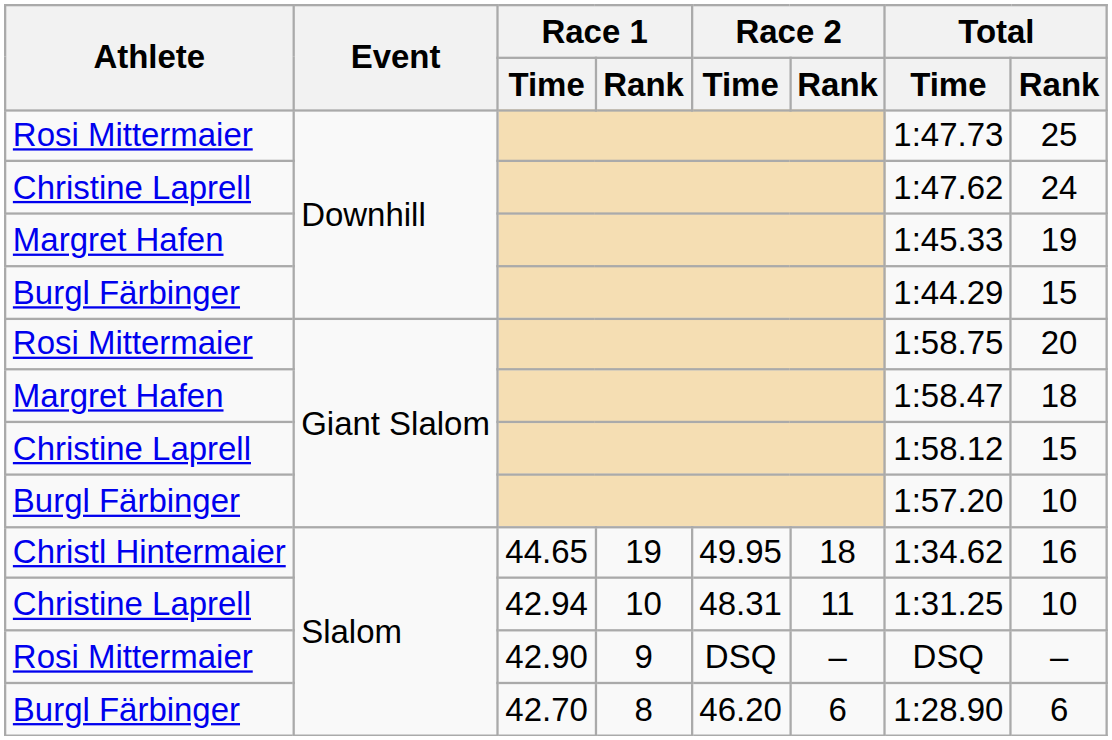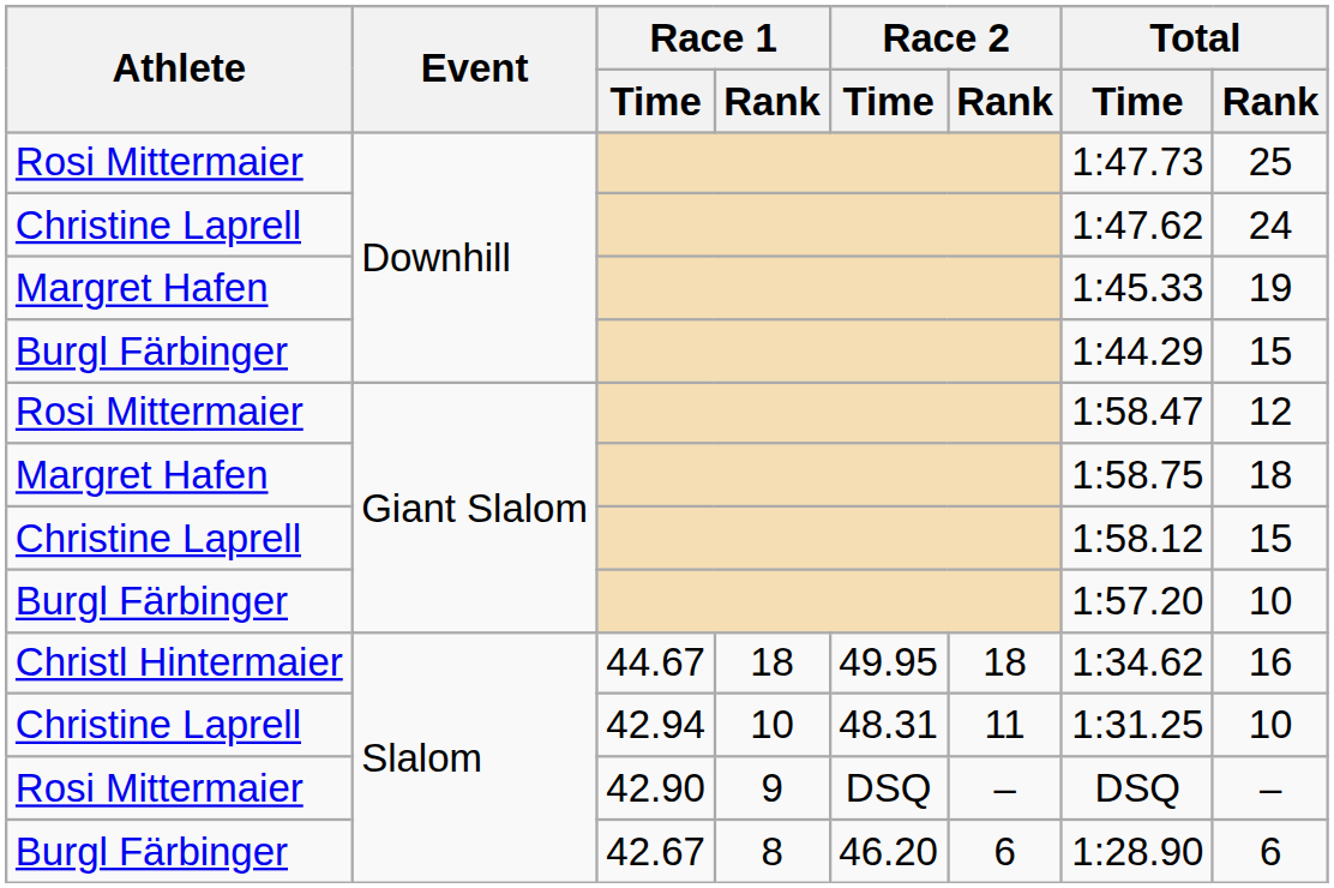Rosi Mittermaier / Giant Slalom | Total / Time: 1:58.75 -> 1:58.47
Rosi Mittermaier / Giant Slalom | Total / Rank: 20 -> 12
Margret Hafen / Giant Slalom | Total / Time: 1:58.47 -> 1:58.75
Christl Hintermaier | Race 1 / Time: 44.65 -> 44.67
Christl Hintermaier | Race 1 / Rank: 19 -> 18
Burgl Färbinger / Slalom | Race 1 / Time: 42.70 -> 42.67
